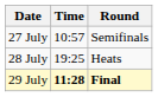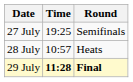27 July | Time: 10:57 -> 19:25
28 July | Time: 19:25 -> 10:57
